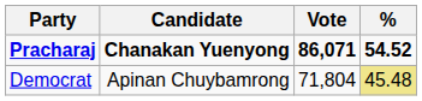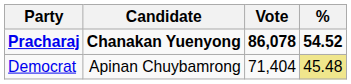Pracharaj | Vote: 86,071 -> 86,078
Democrat | Vote: 71,804 -> 71,404
